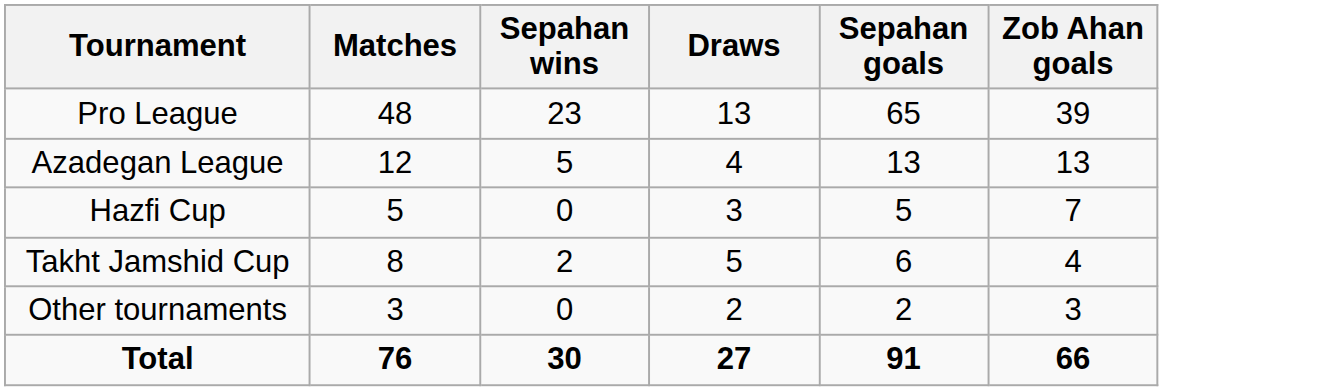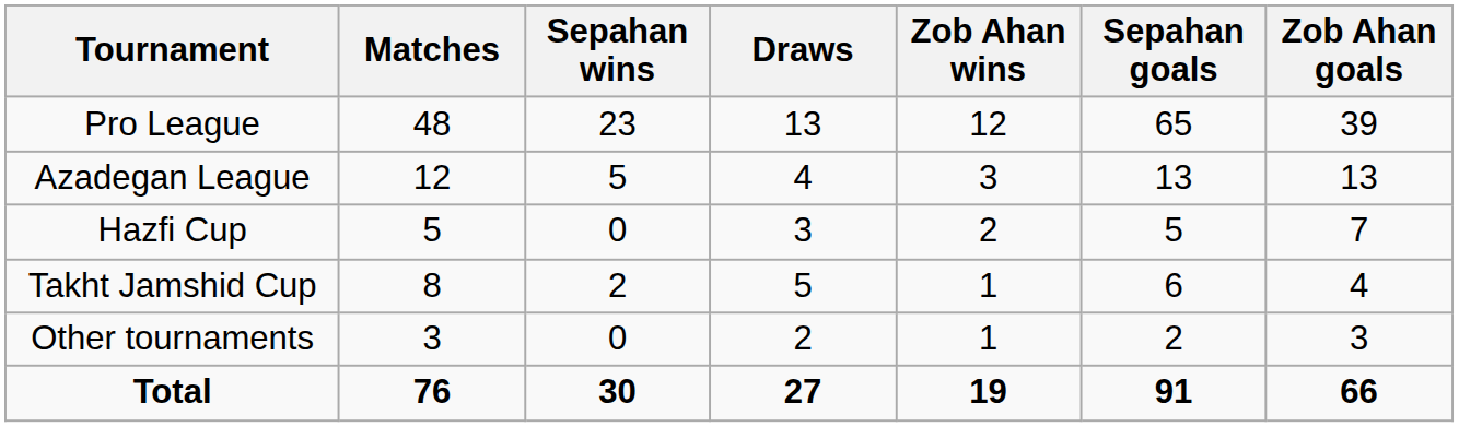+ column: Zob Ahan wins | 12 | 3 | 2 | 1 | 1 | 19
